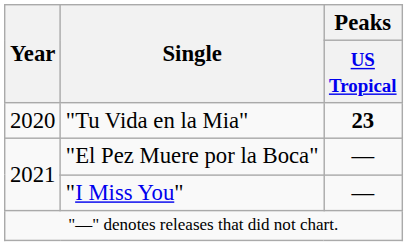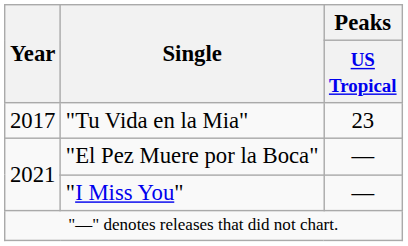"Tu Vida en la Mia" | Year: 2020 -> 2017
"Tu Vida en la Mia" | Peaks / US Tropical: bold -> normal
